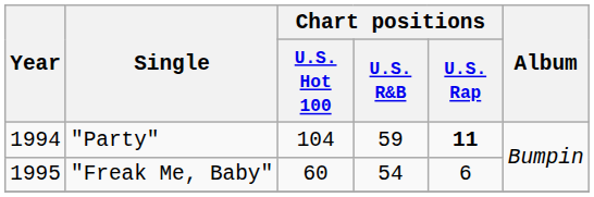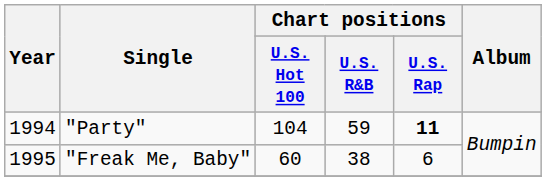"Freak Me, Baby" | Chart positions / U.S. R&B: 54 -> 38
